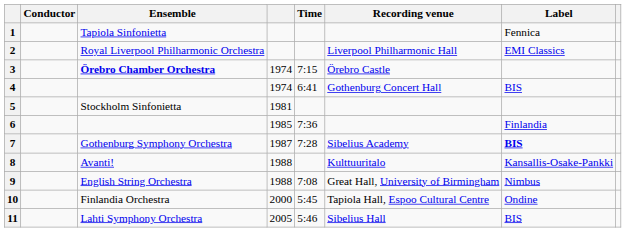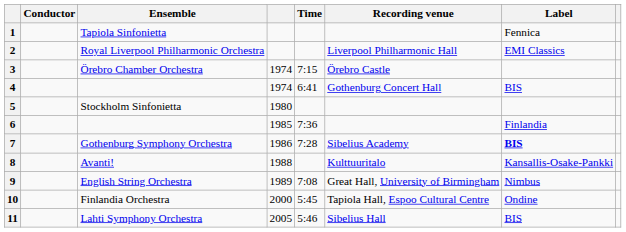3 | Ensemble: bold -> normal
5 | column 4: 1981 -> 1980
7 | column 4: 1987 -> 1986
9 | column 4: 1988 -> 1989
